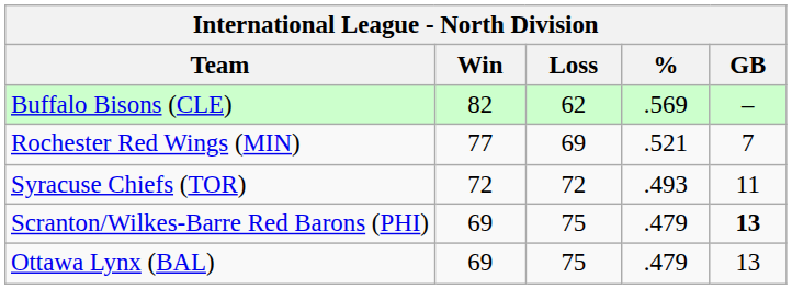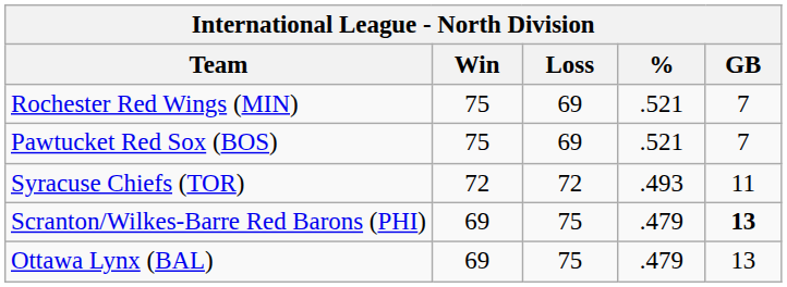- row: Buffalo Bisons (CLE) | 82 | 62 | .569 | –
Rochester Red Wings (MIN) | Win: 77 -> 75
+ row: Pawtucket Red Sox (BOS) | 75 | 69 | .521 | 7
